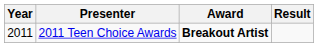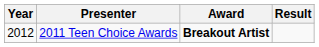2011 Teen Choice Awards | Year: 2011 -> 2012
